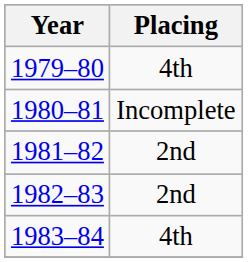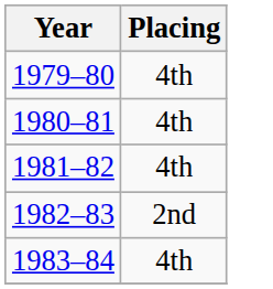1980–81 | Placing: Incomplete -> 4th
1981–82 | Placing: 2nd -> 4th
